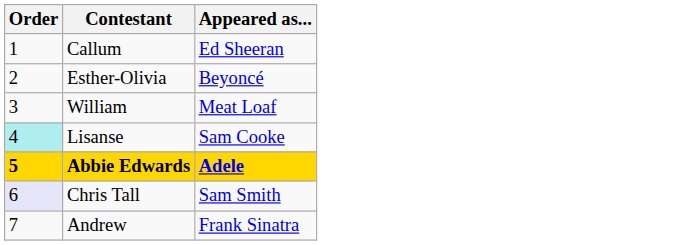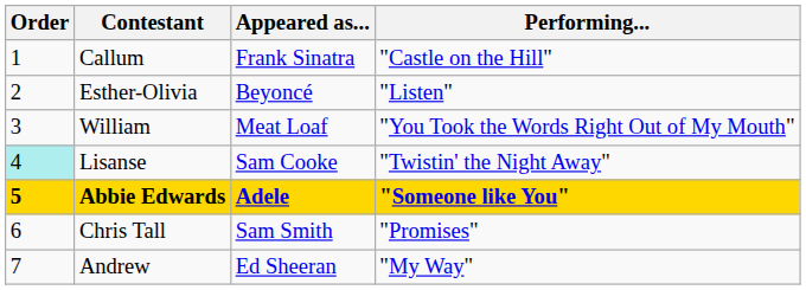+ column: Performing... | "Castle on the Hill" | "Listen" | "You Took the Words Right Out of My Mouth" | "Twistin' the Night Away" | "Someone like You" | "Promises" | "My Way"
Callum | Appeared as...: Ed Sheeran -> Frank Sinatra
Chris Tall | Order: lavender background -> no background
Andrew | Appeared as...: Frank Sinatra -> Ed Sheeran
